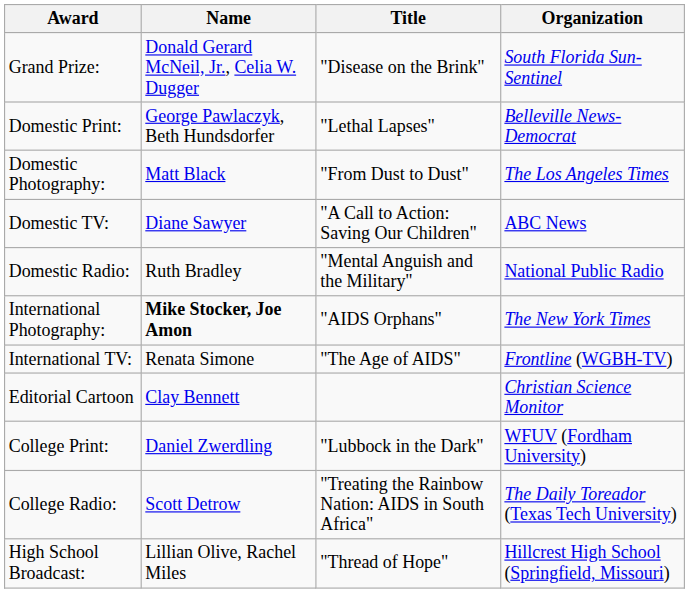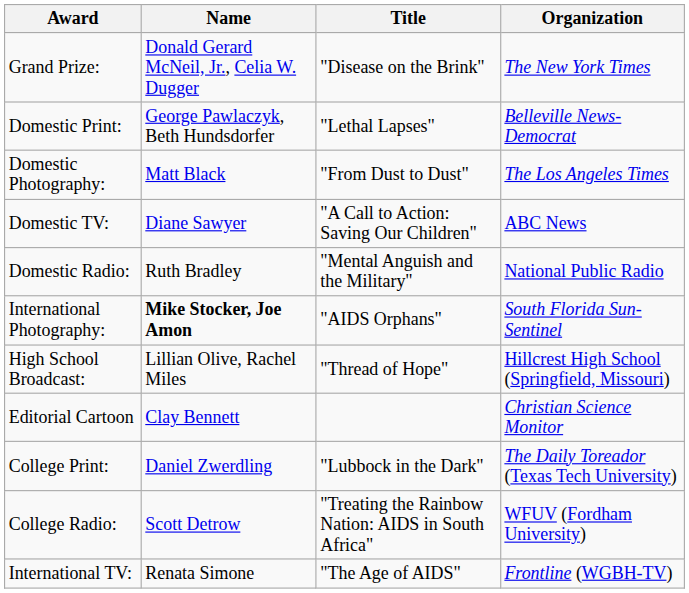Grand Prize: | Organization: South Florida Sun-Sentinel -> The New York Times
International Photography: | Organization: The New York Times -> South Florida Sun-Sentinel
rows swapped: International TV: <-> High School Broadcast:
College Print: | Organization: WFUV (Fordham University) -> The Daily Toreador (Texas Tech University)
College Radio: | Organization: The Daily Toreador (Texas Tech University) -> WFUV (Fordham University)
